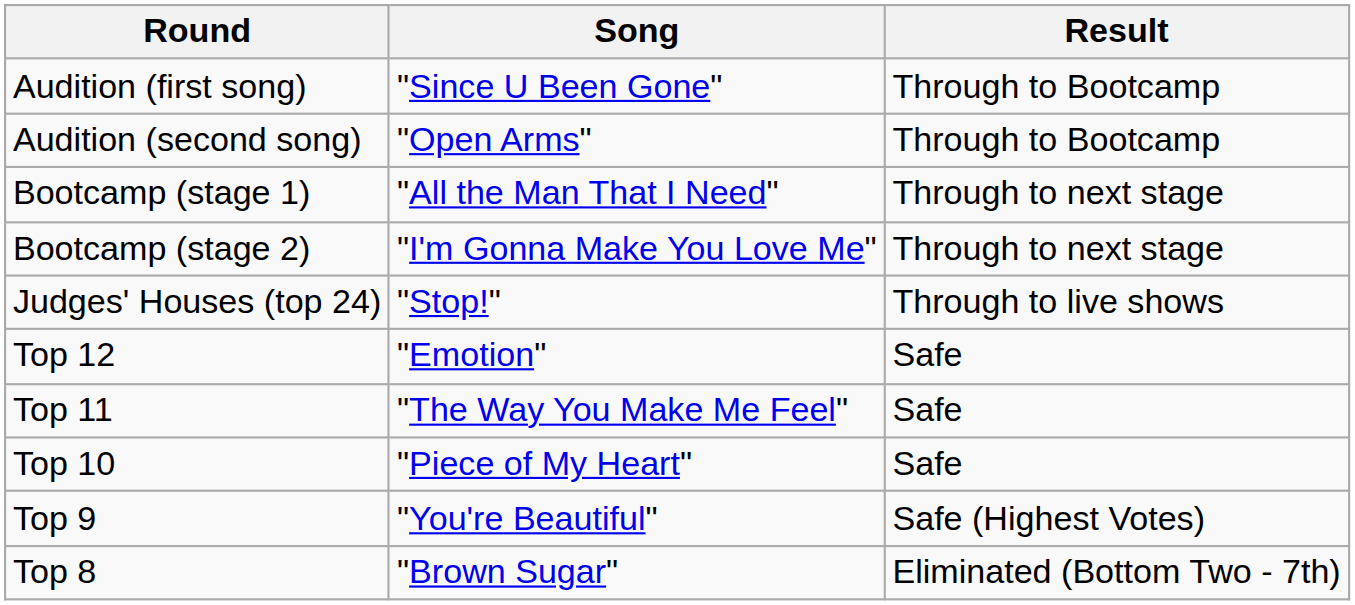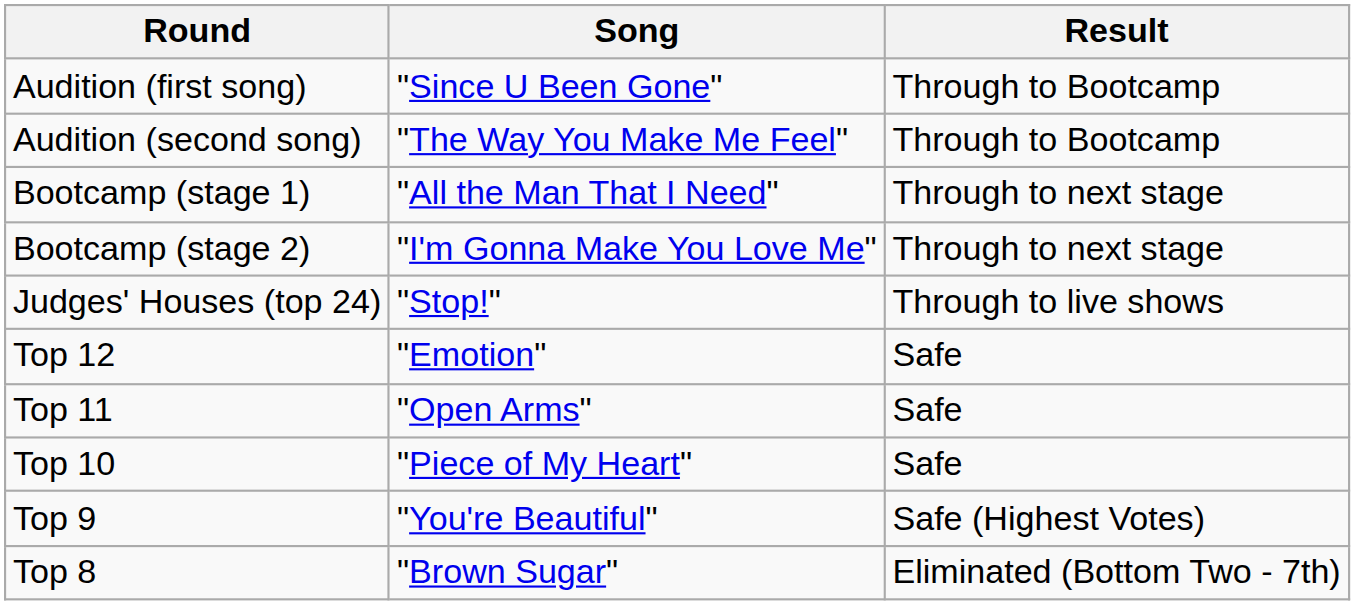Audition (second song) | Song: "Open Arms" -> "The Way You Make Me Feel"
Top 11 | Song: "The Way You Make Me Feel" -> "Open Arms"
